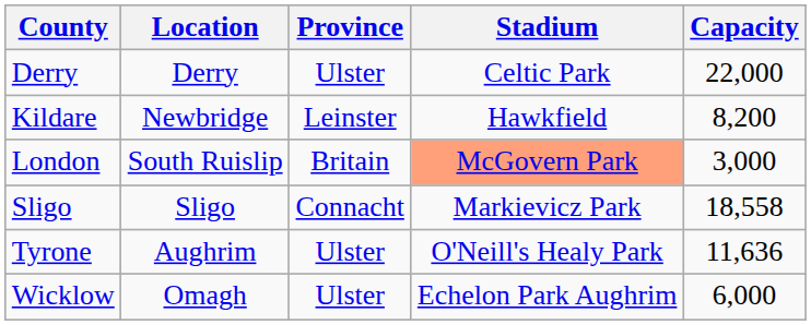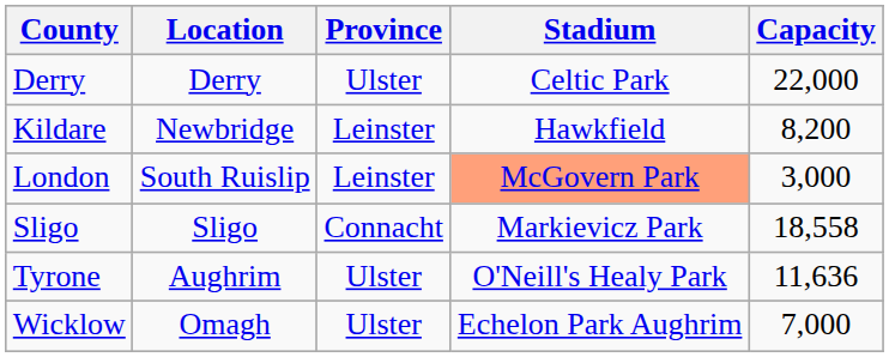London | Province: Britain -> Leinster
Wicklow | Capacity: 6,000 -> 7,000
